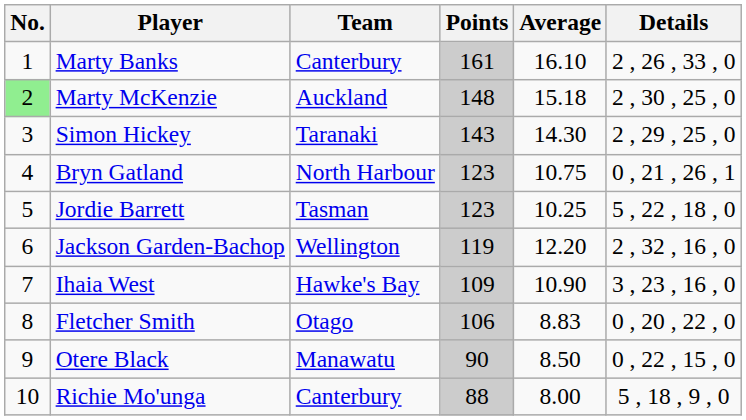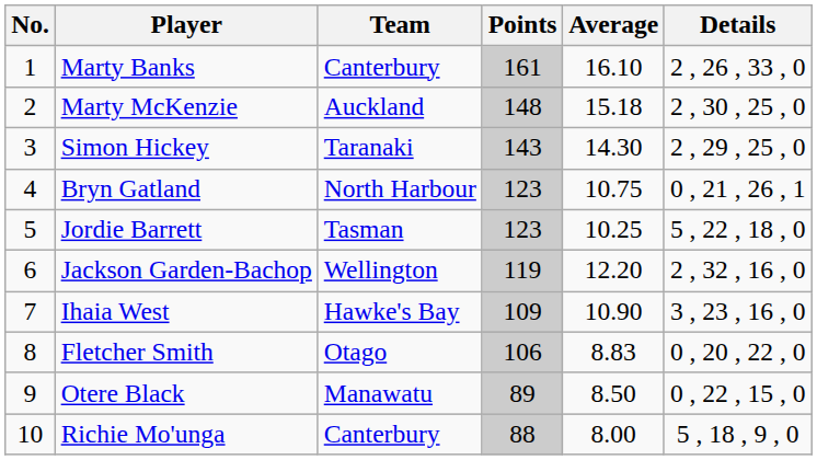Marty McKenzie | No.: lightgreen background -> no background
Otere Black | Points: 90 -> 89
